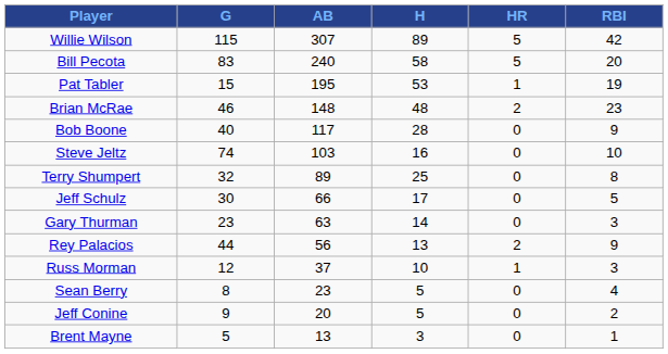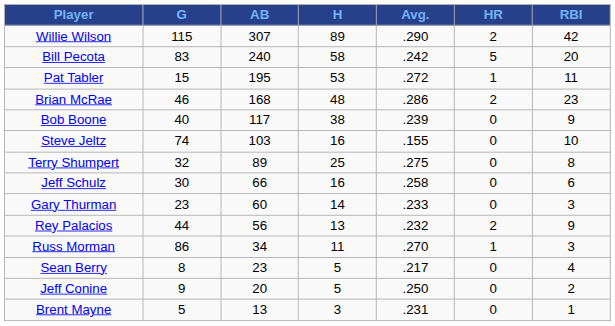+ column: Avg. | .290 | .242 | .272 | .286 | .239 | .155 | .275 | .258 | .233 | .232 | .270 | .217 | .250 | .231
Willie Wilson | HR: 5 -> 2
Pat Tabler | RBI: 19 -> 11
Brian McRae | AB: 148 -> 168
Bob Boone | H: 28 -> 38
Jeff Schulz | H: 17 -> 16
Jeff Schulz | RBI: 5 -> 6
Gary Thurman | AB: 63 -> 60
Russ Morman | G: 12 -> 86
Russ Morman | AB: 37 -> 34
Russ Morman | H: 10 -> 11
